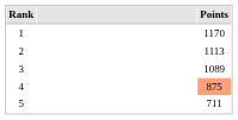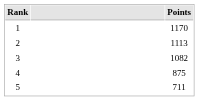3 | Points: 1089 -> 1082
4 | Points: lightsalmon background -> no background
